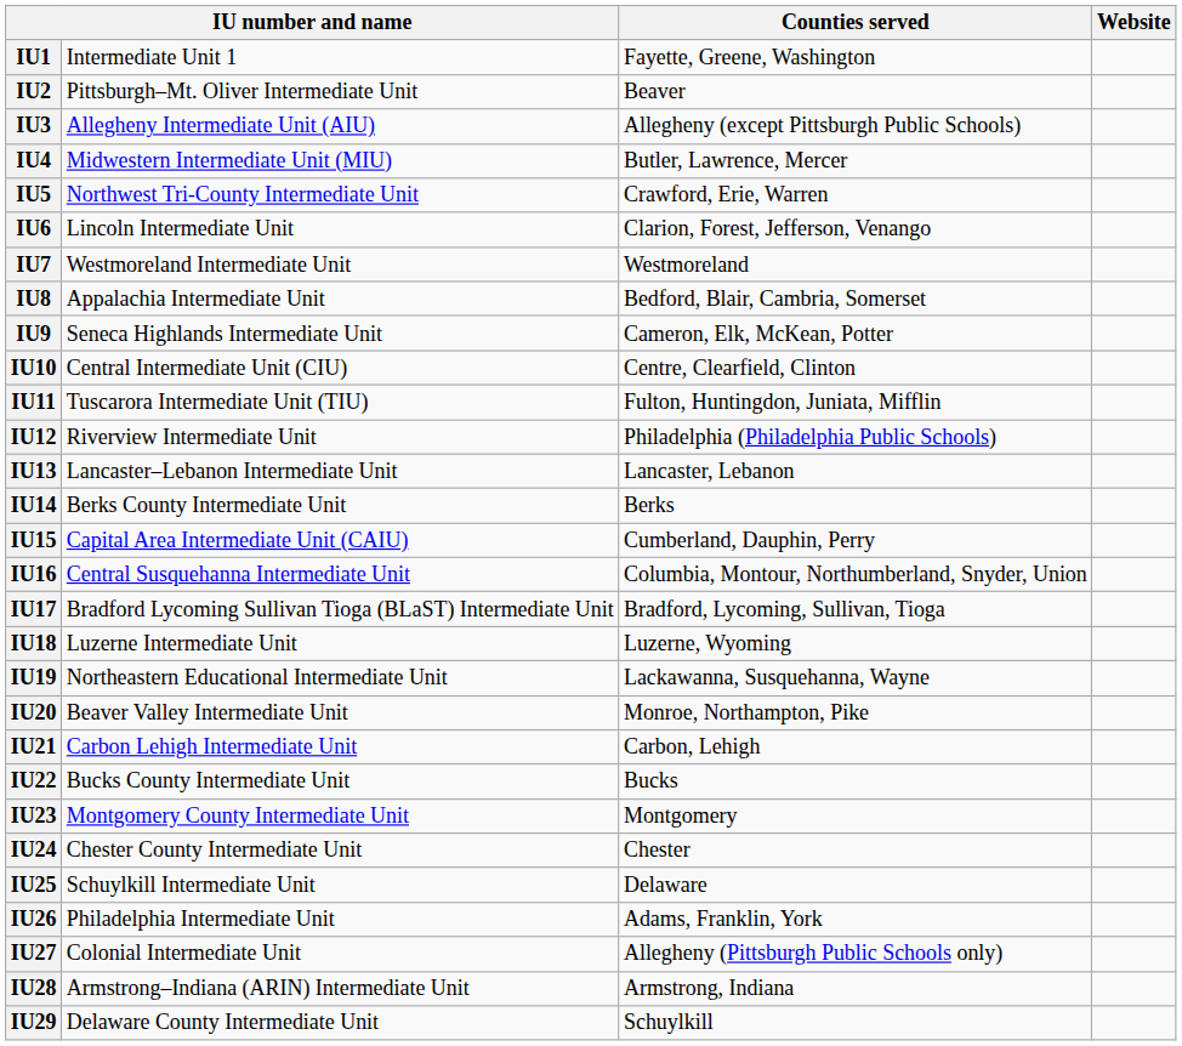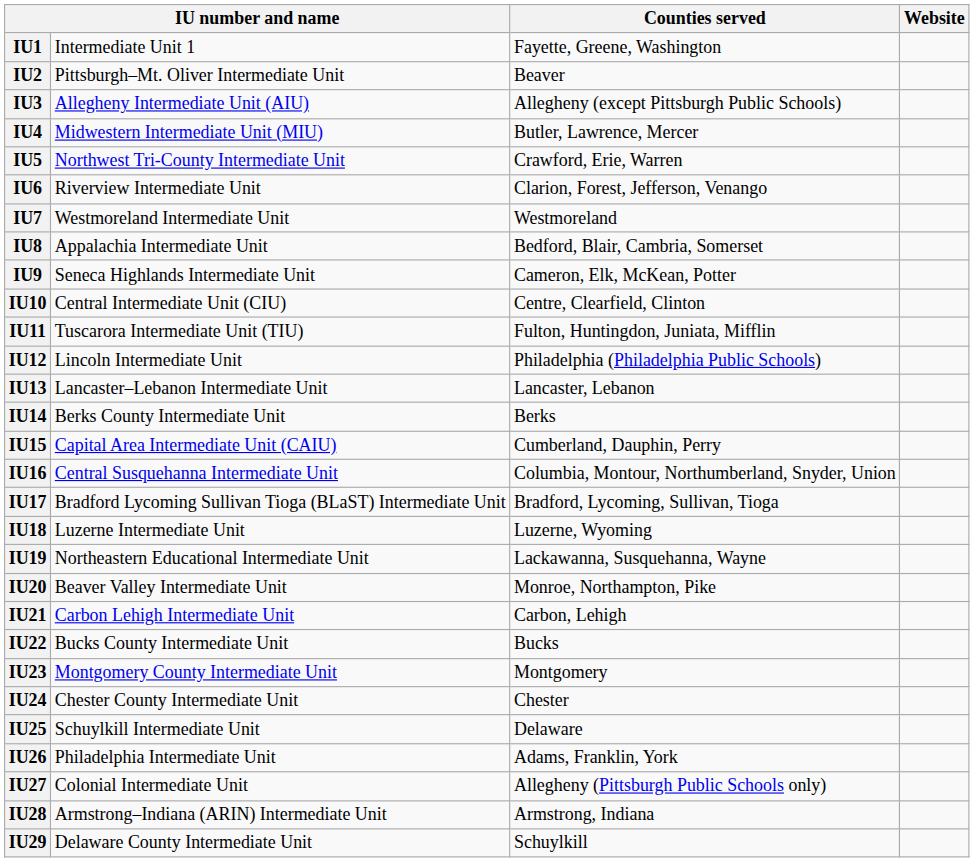IU6 | column 2: Lincoln Intermediate Unit -> Riverview Intermediate Unit
IU12 | column 2: Riverview Intermediate Unit -> Lincoln Intermediate Unit
